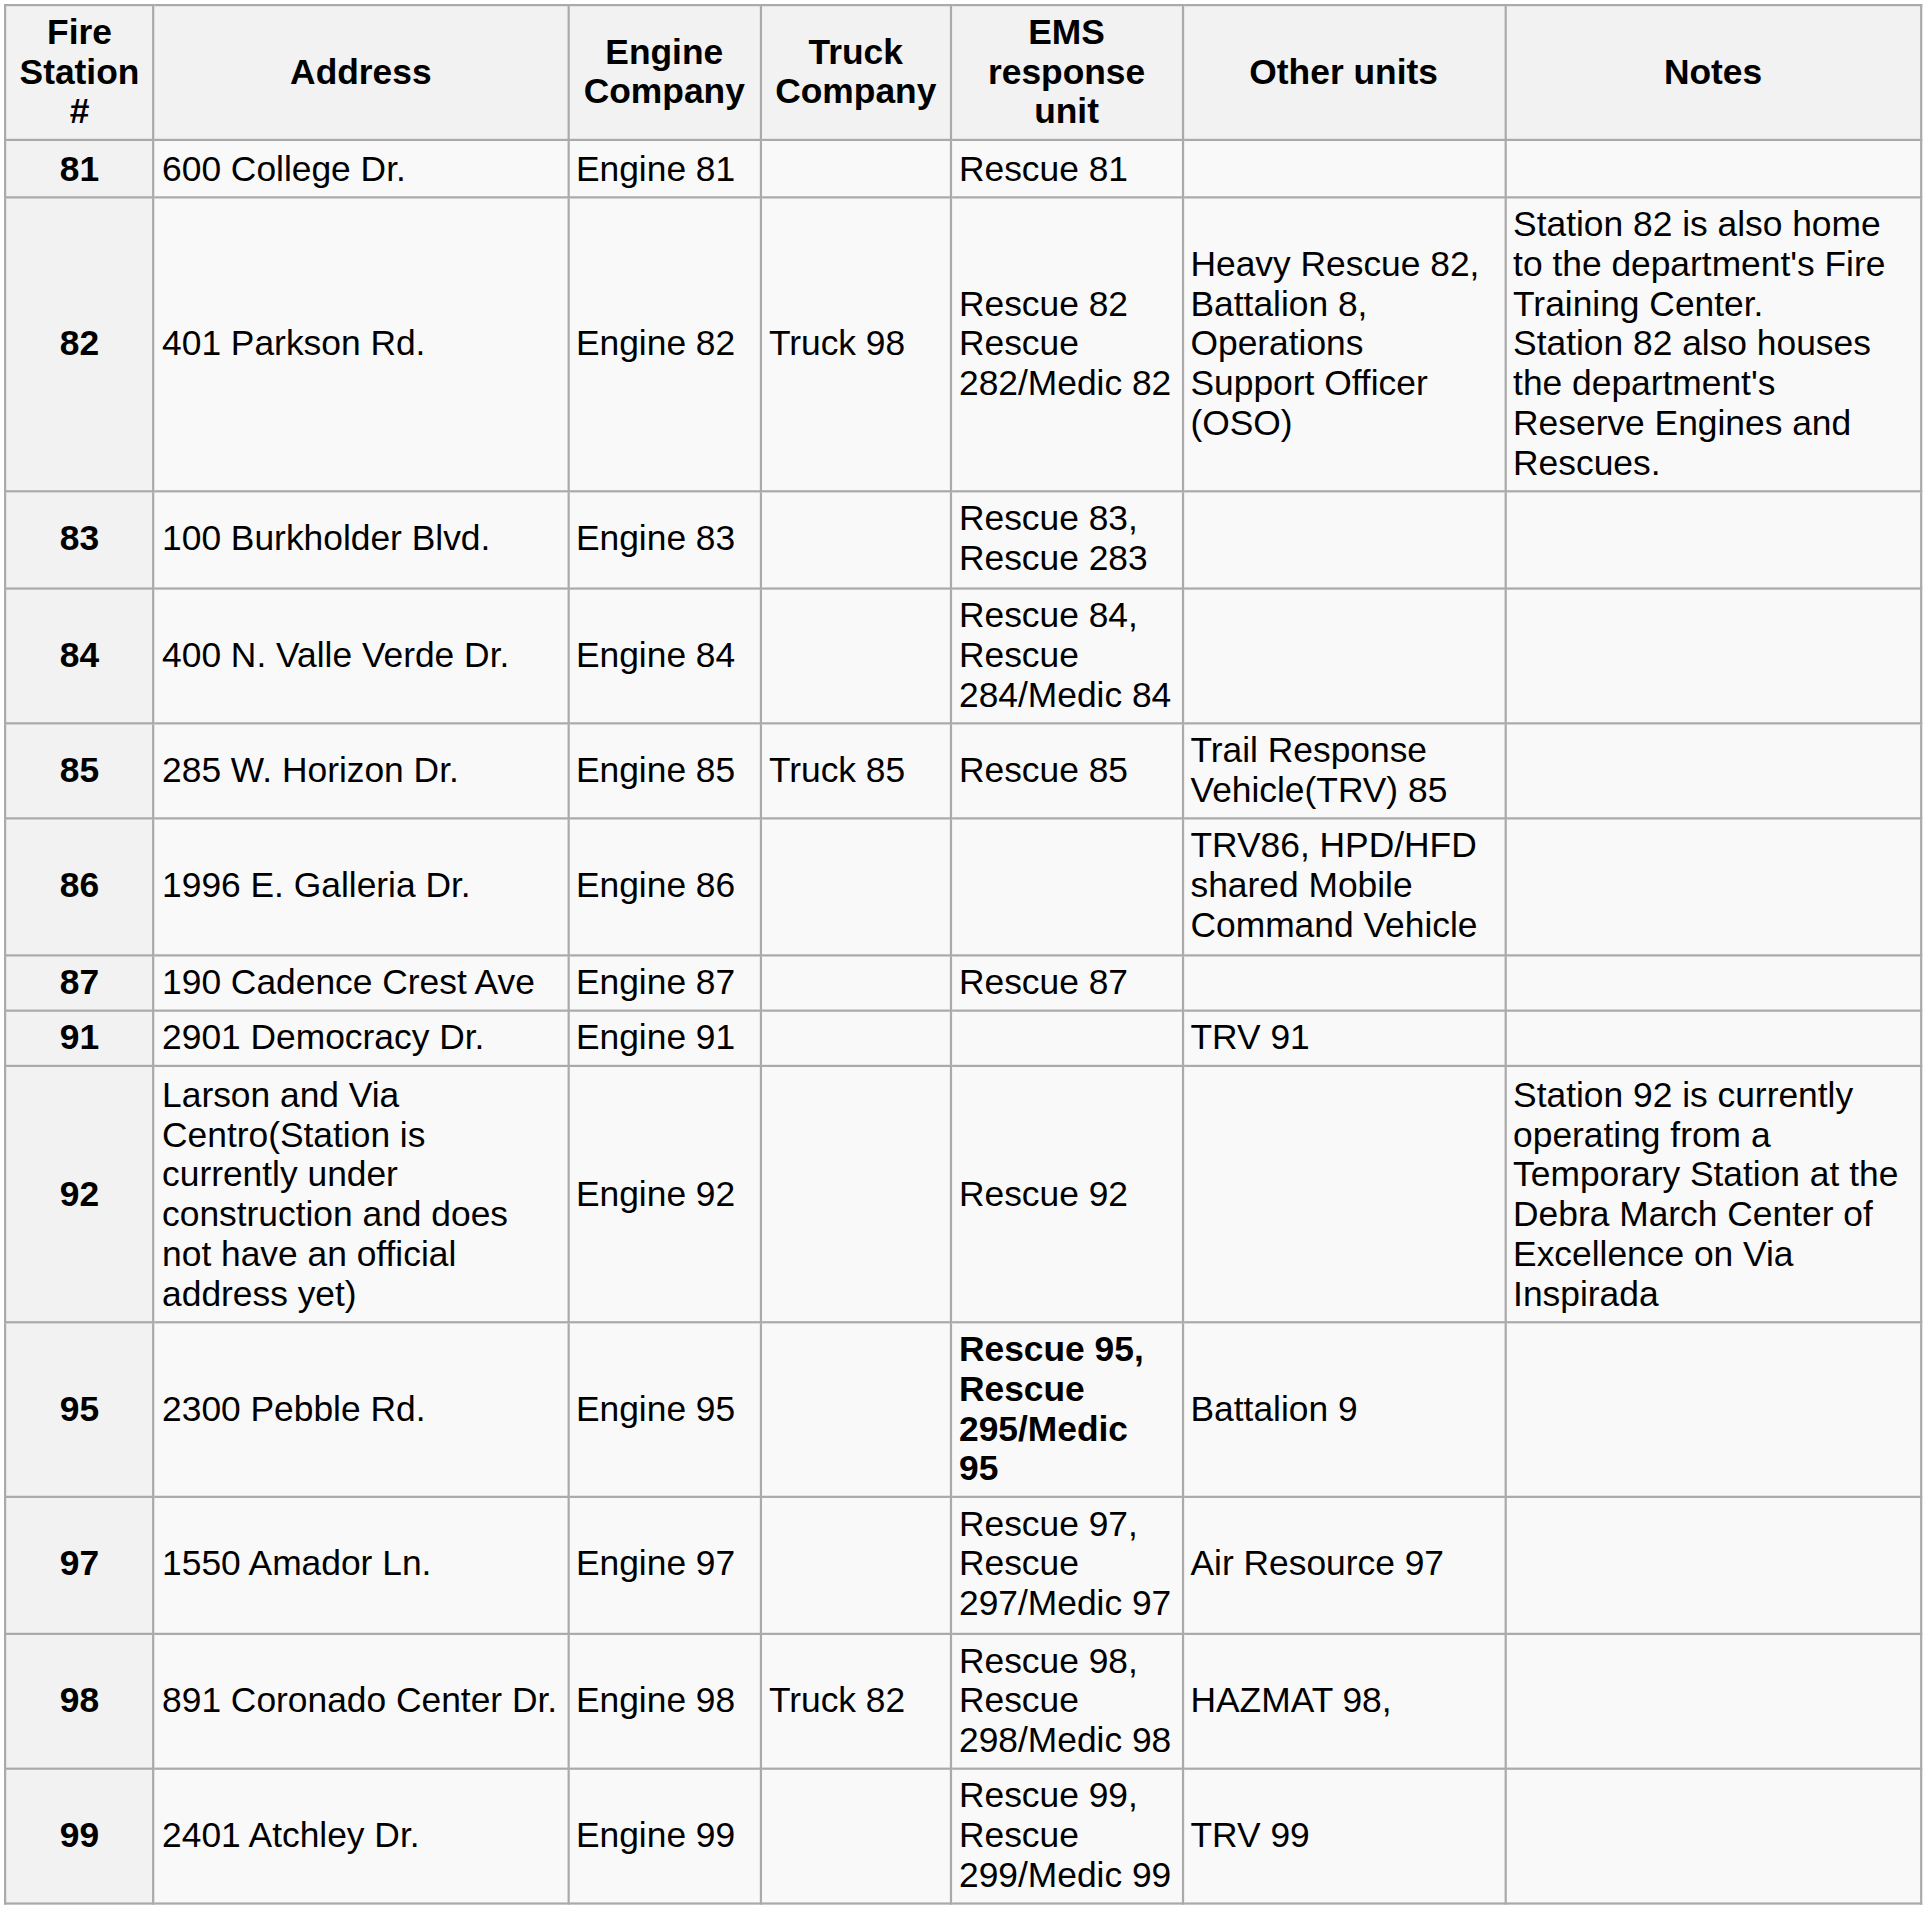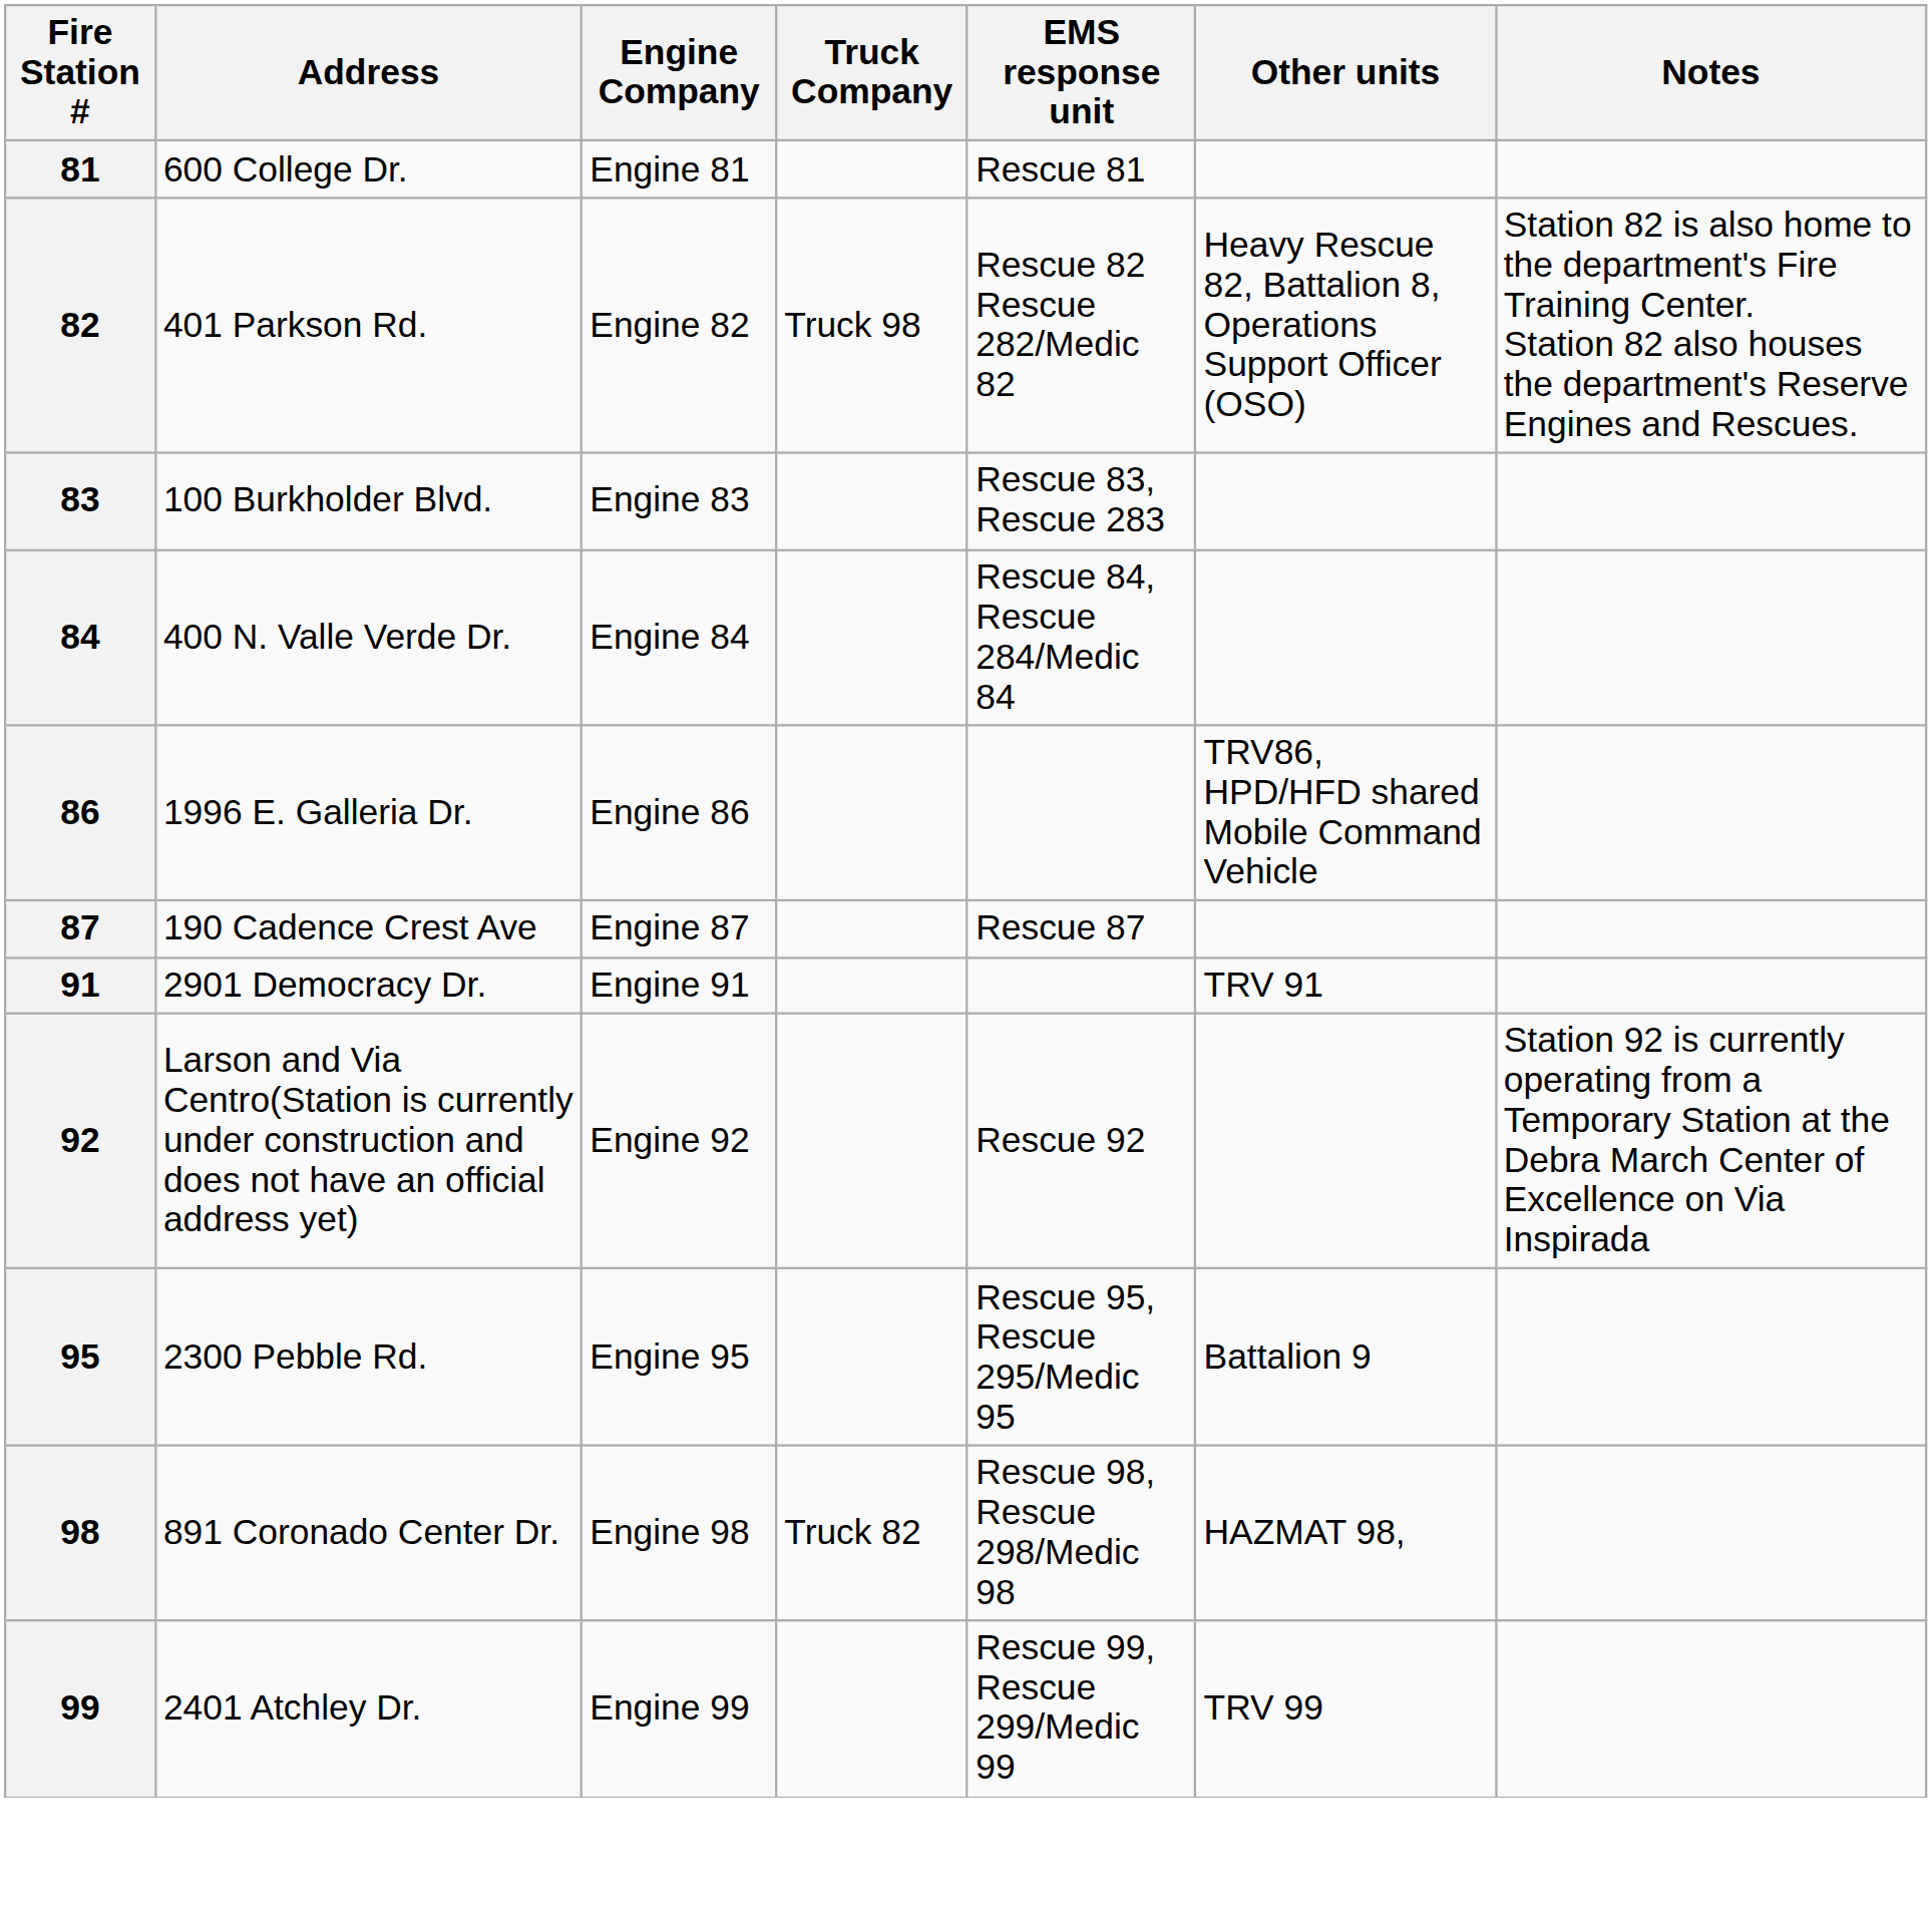- row: 85 | 285 W. Horizon Dr. | Engine 85 | Truck 85 | Rescue 85 | Trail Response Vehicle(TRV) 85
95 | EMS response unit: bold -> normal
- row: 97 | 1550 Amador Ln. | Engine 97 | Rescue 97, Rescue 297/Medic 97 | Air Resource 97
